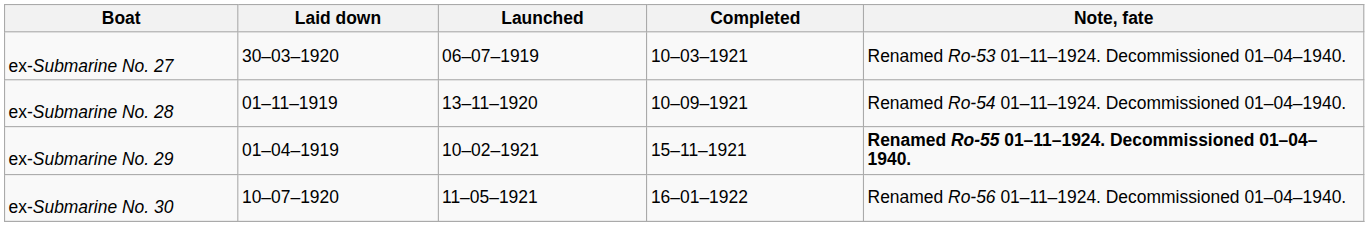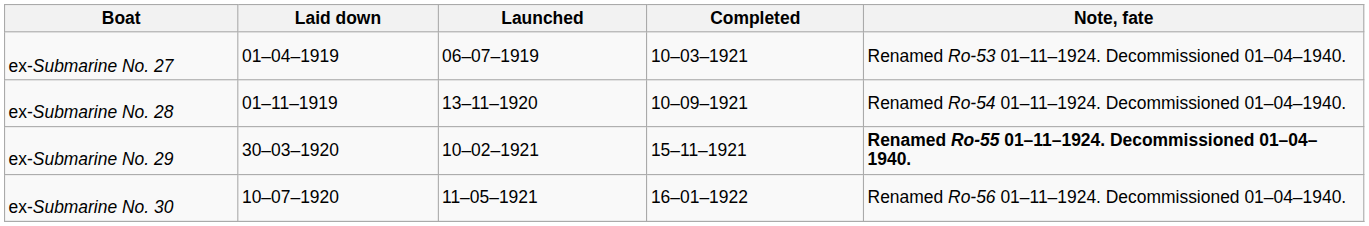ex-Submarine No. 27 | Laid down: 30–03–1920 -> 01–04–1919
ex-Submarine No. 29 | Laid down: 01–04–1919 -> 30–03–1920
